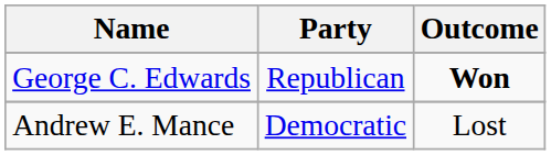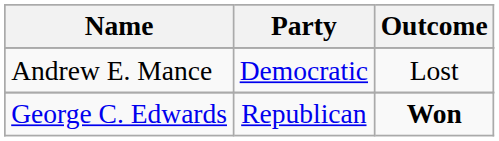rows swapped: George C. Edwards <-> Andrew E. Mance
